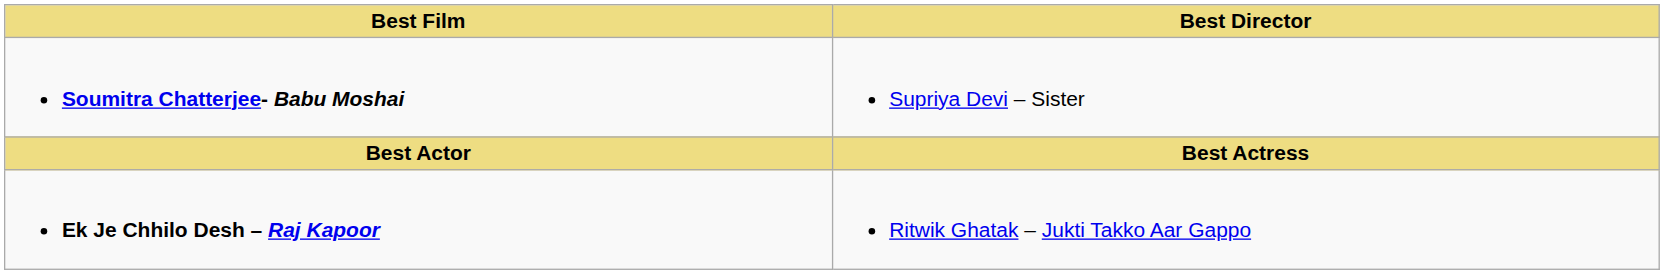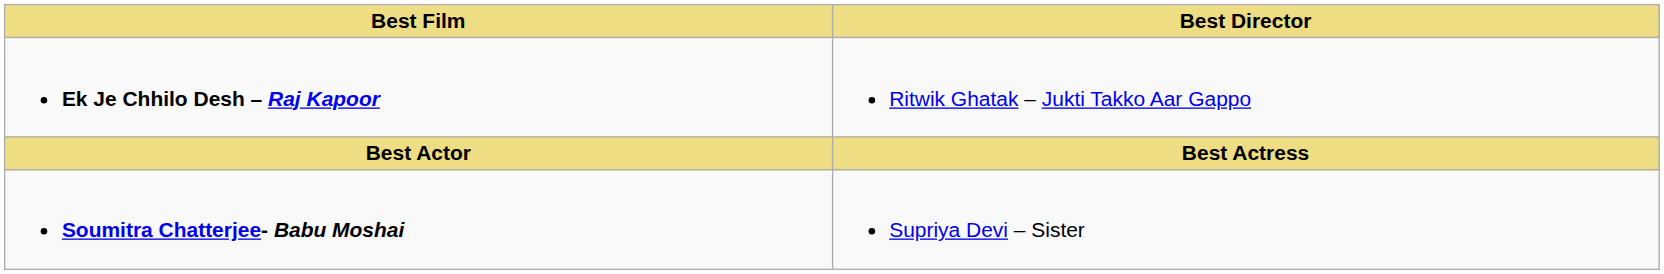rows swapped: Ek Je Chhilo Desh – Raj Kapoor <-> Soumitra Chatterjee- Babu Moshai
